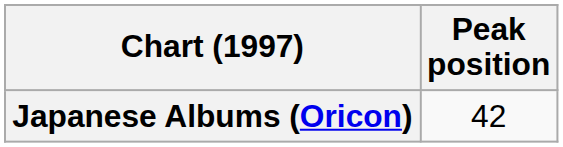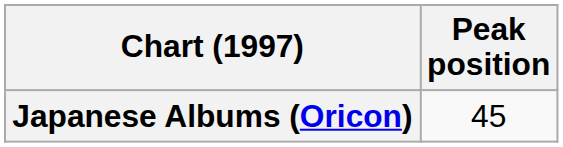Japanese Albums (Oricon) | Peak position: 42 -> 45
